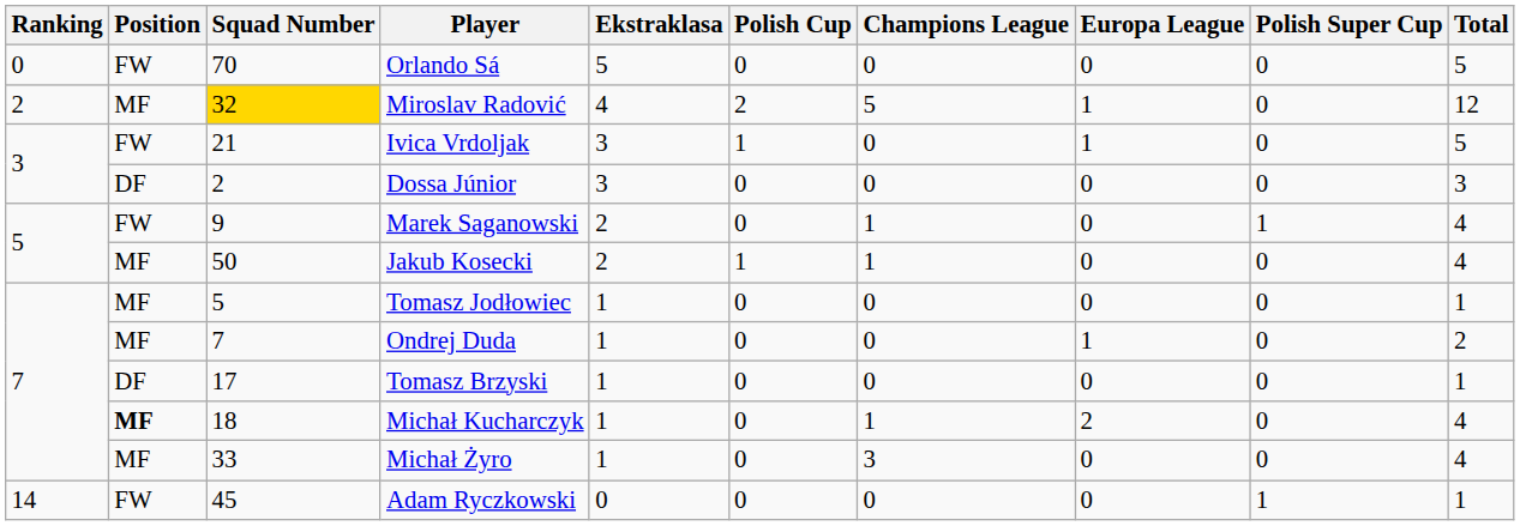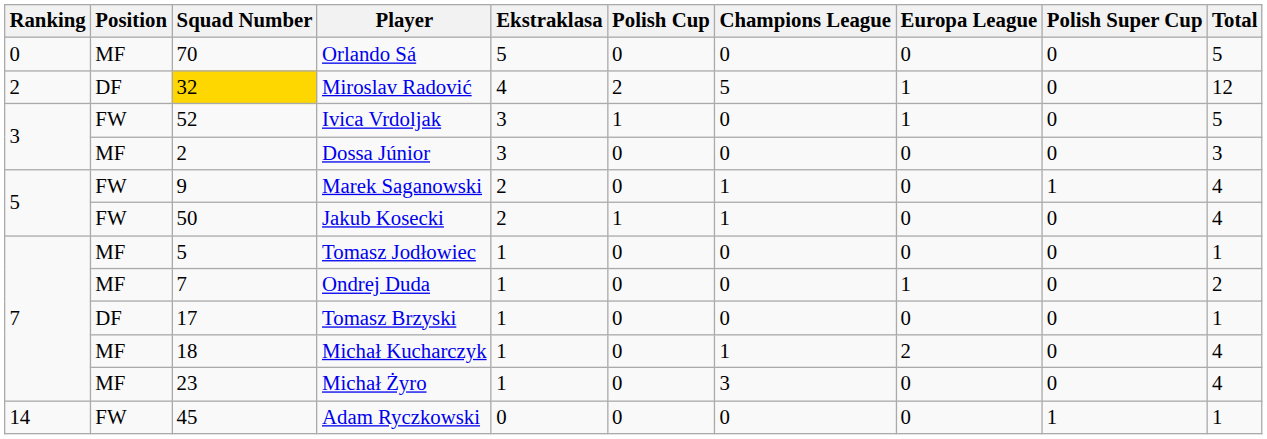Orlando Sá | Position: FW -> MF
Miroslav Radović | Position: MF -> DF
Ivica Vrdoljak | Squad Number: 21 -> 52
Dossa Júnior | Position: DF -> MF
Jakub Kosecki | Position: MF -> FW
Michał Kucharczyk | Position: bold -> normal
Michał Żyro | Squad Number: 33 -> 23
